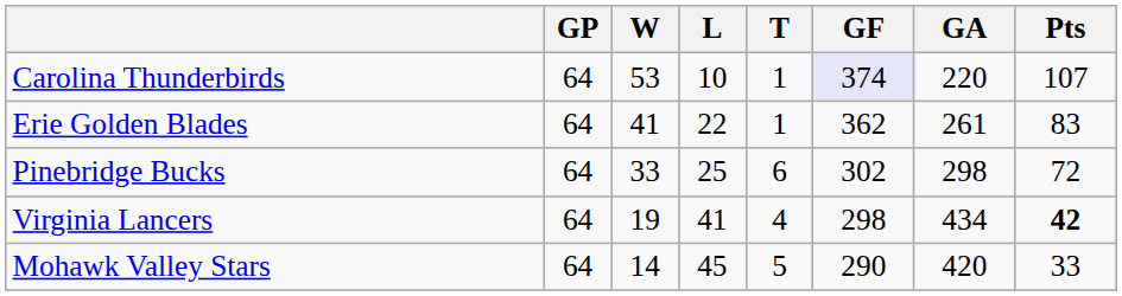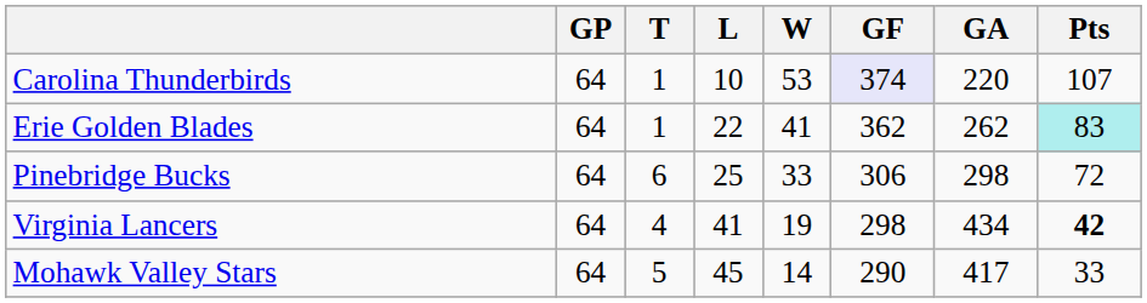columns swapped: W <-> T
Erie Golden Blades | GA: 261 -> 262
Erie Golden Blades | Pts: no background -> paleturquoise background
Pinebridge Bucks | GF: 302 -> 306
Mohawk Valley Stars | GA: 420 -> 417
